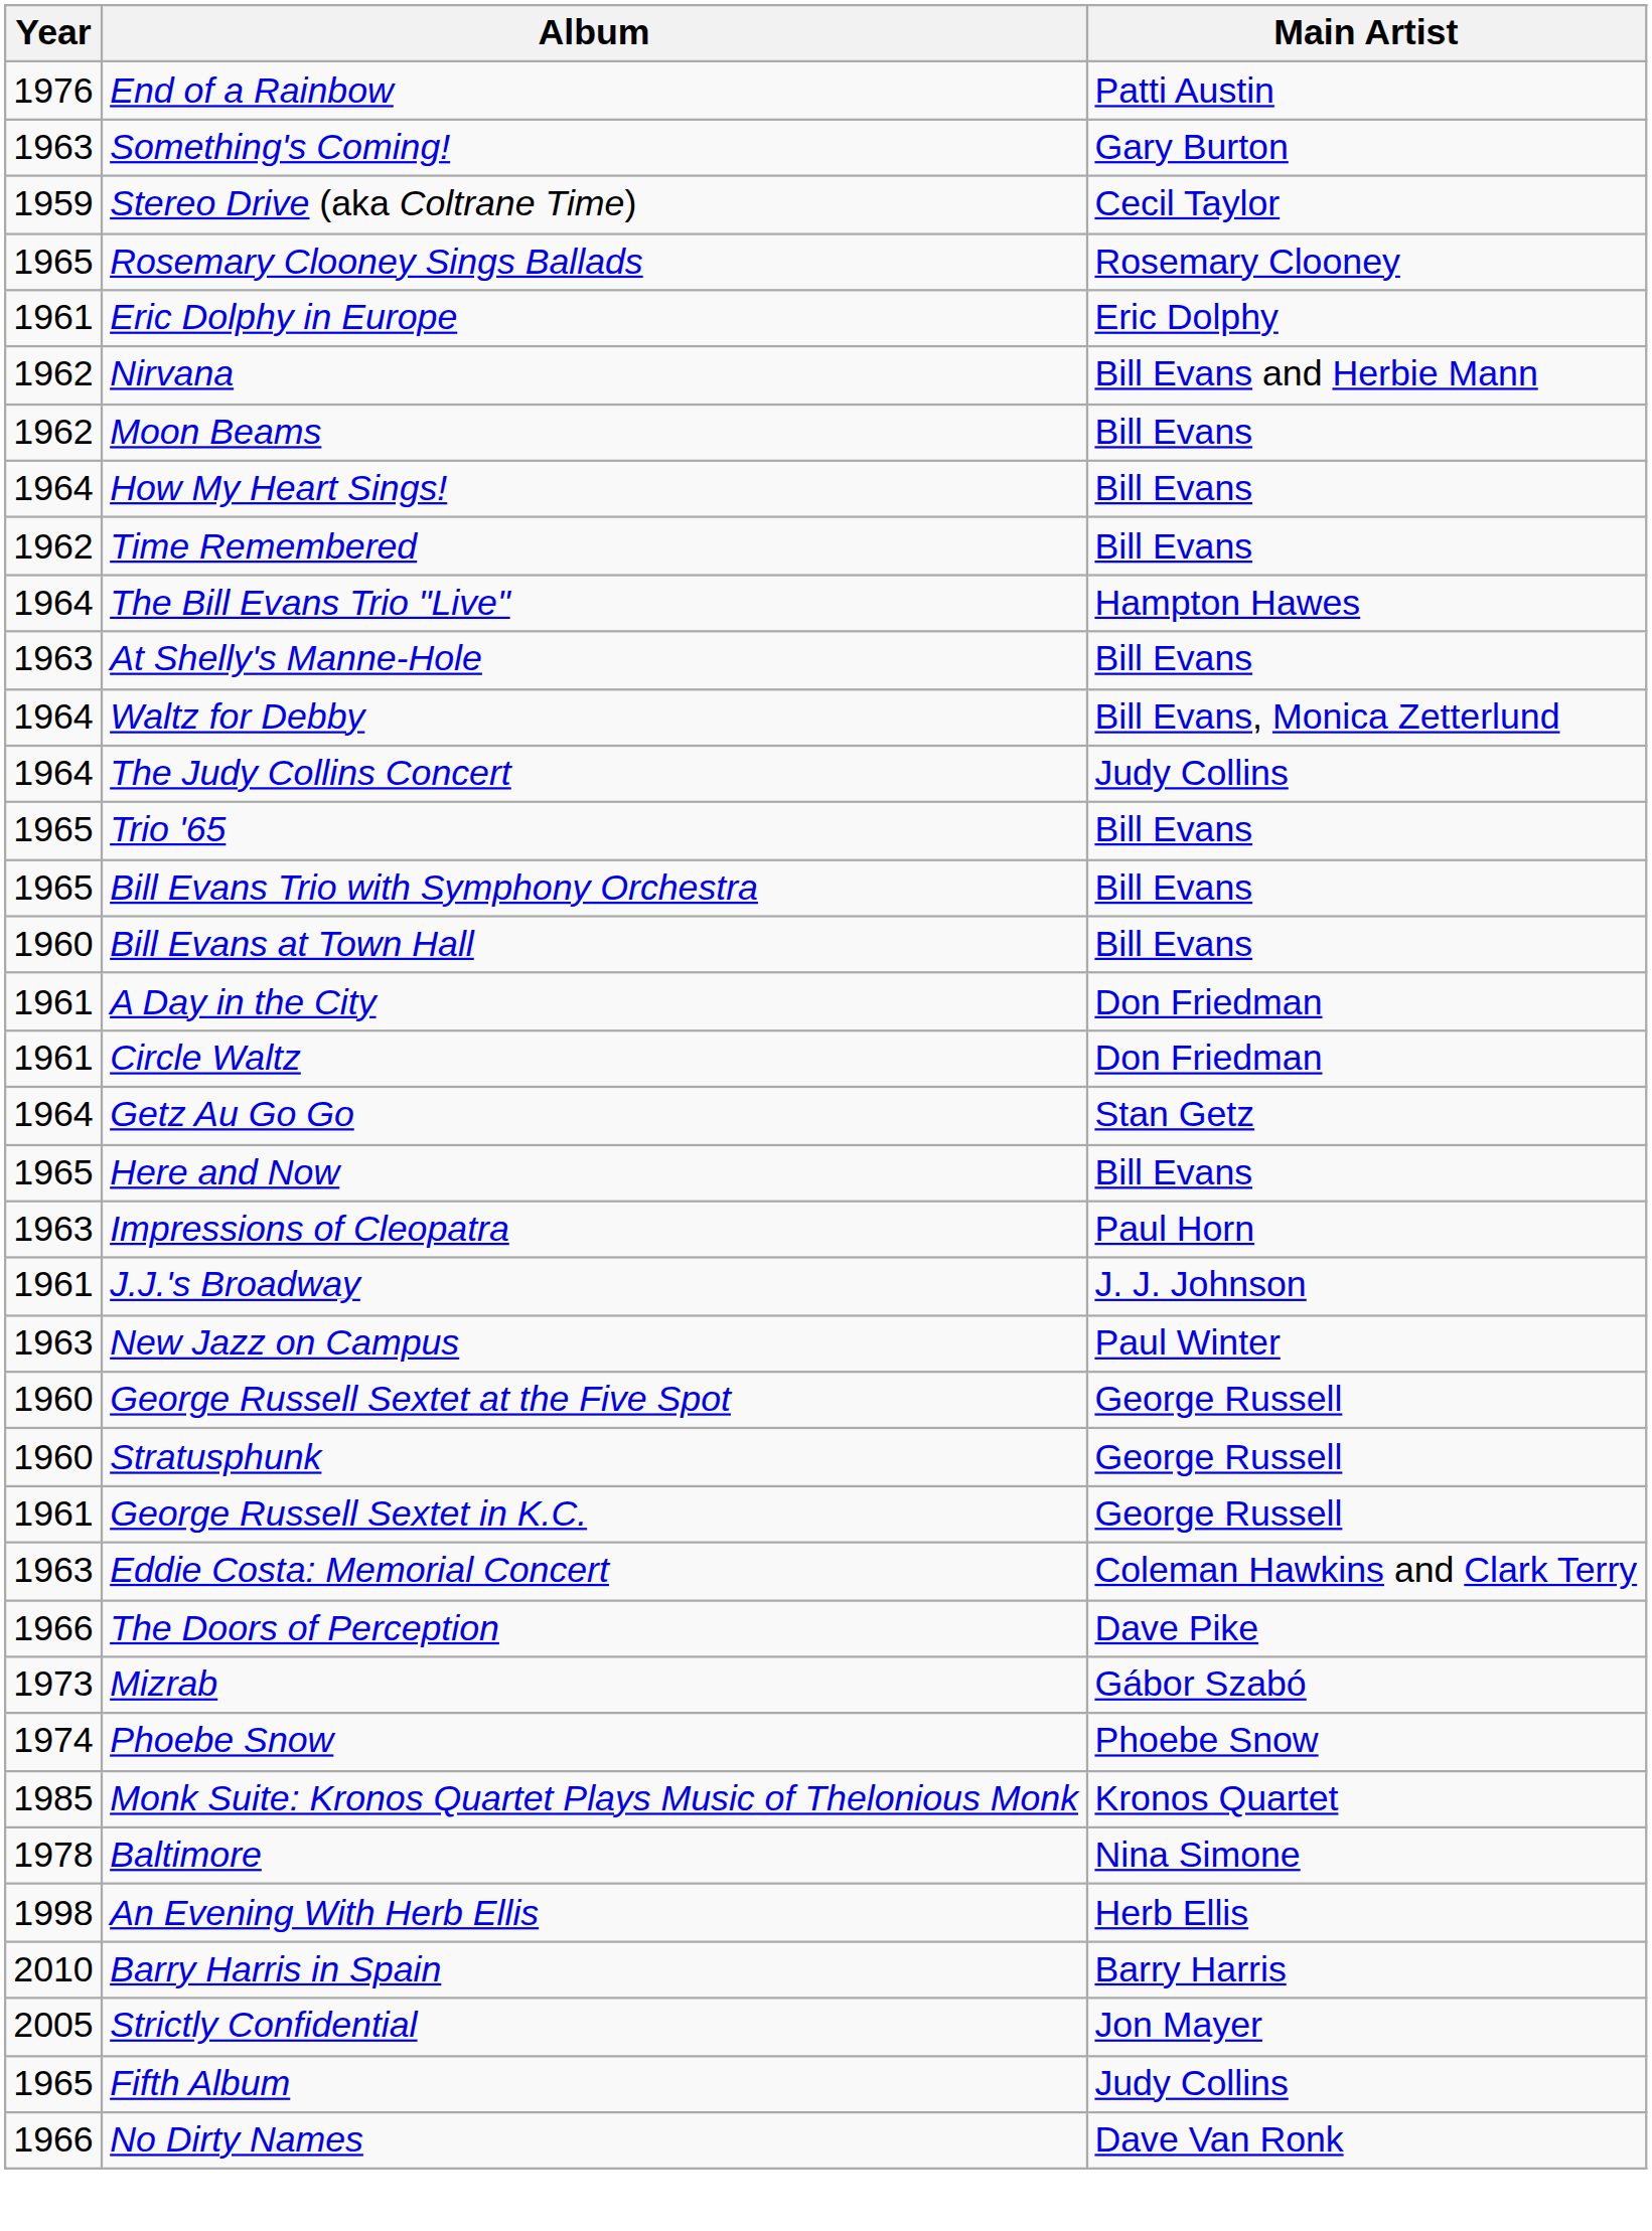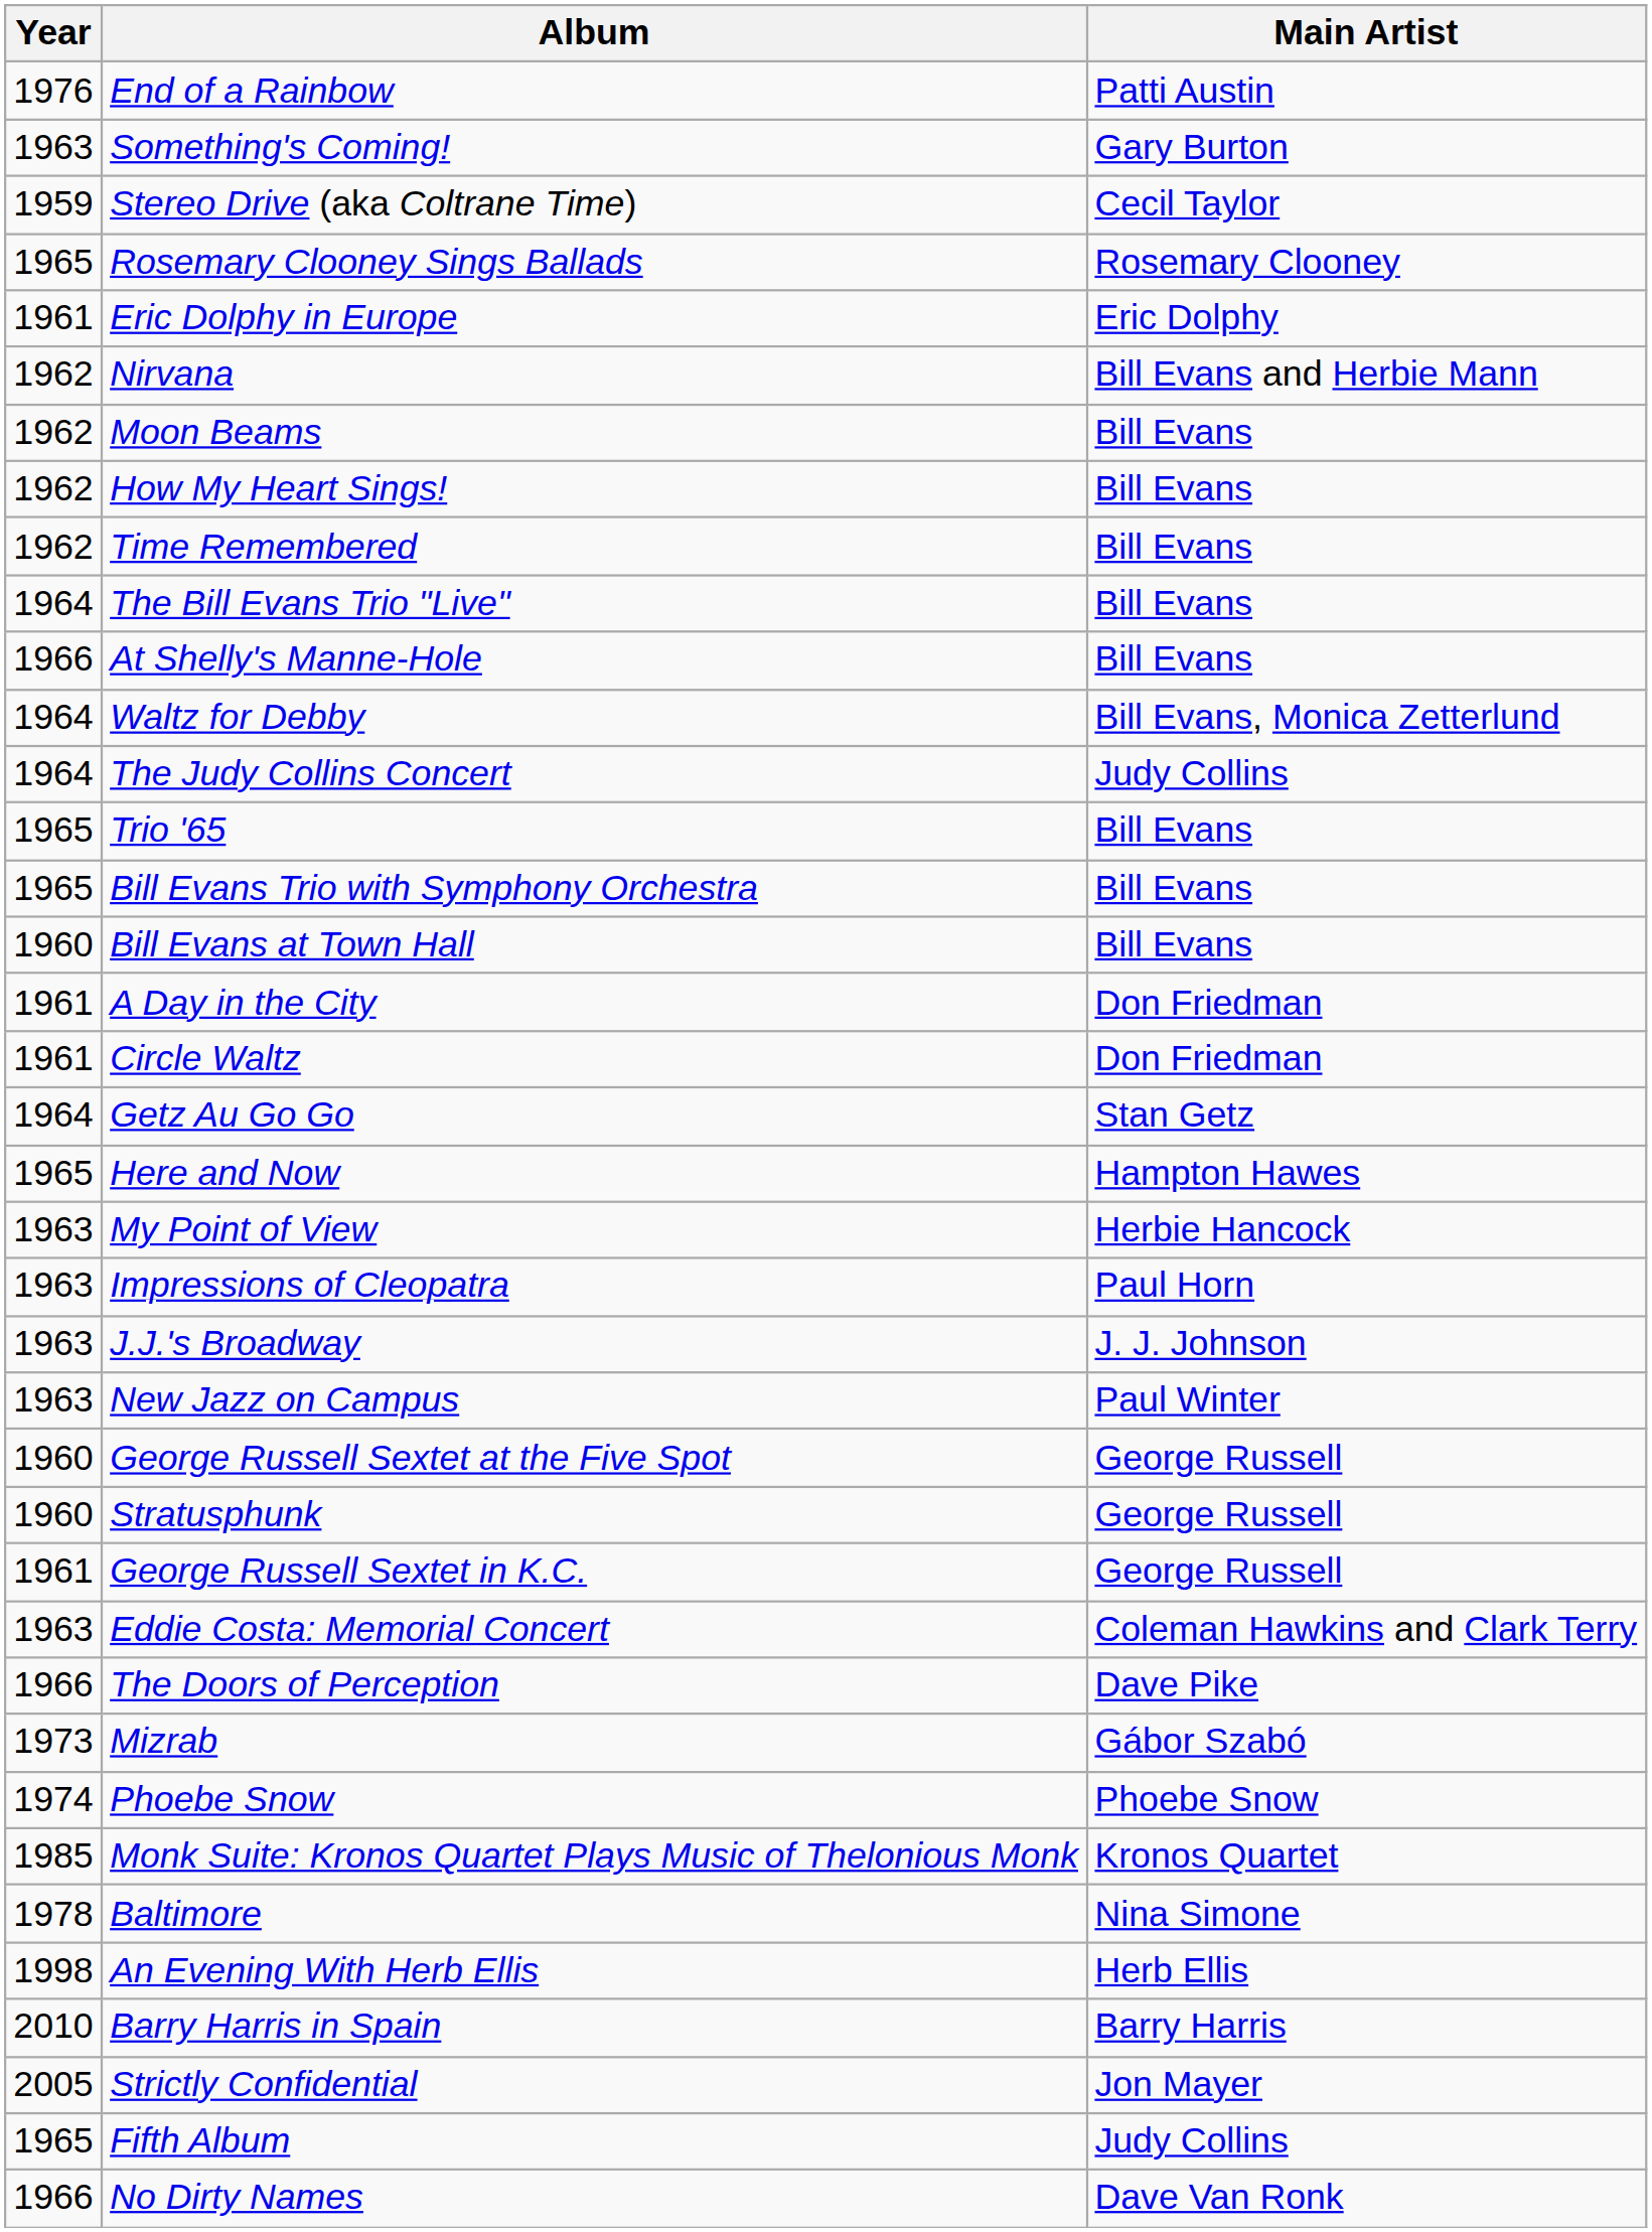How My Heart Sings! | Year: 1964 -> 1962
The Bill Evans Trio "Live" | Main Artist: Hampton Hawes -> Bill Evans
At Shelly's Manne-Hole | Year: 1963 -> 1966
Here and Now | Main Artist: Bill Evans -> Hampton Hawes
+ row: 1963 | My Point of View | Herbie Hancock
J.J.'s Broadway | Year: 1961 -> 1963
